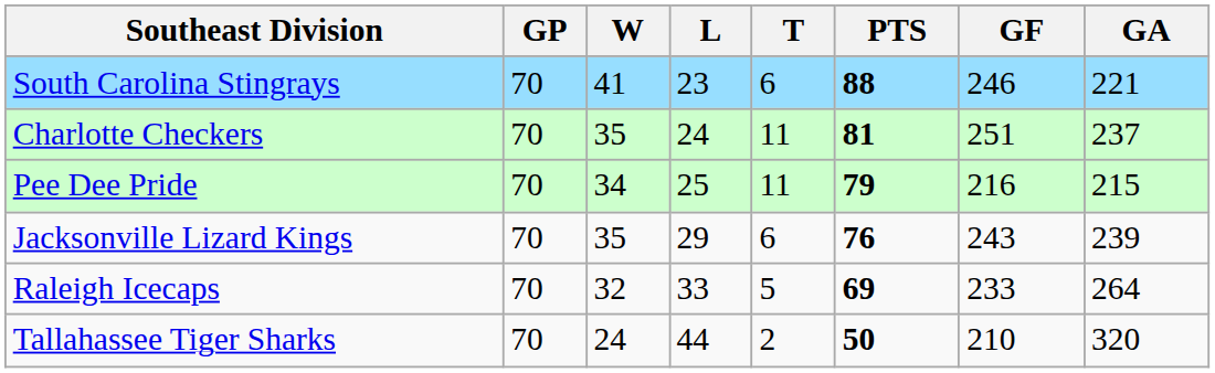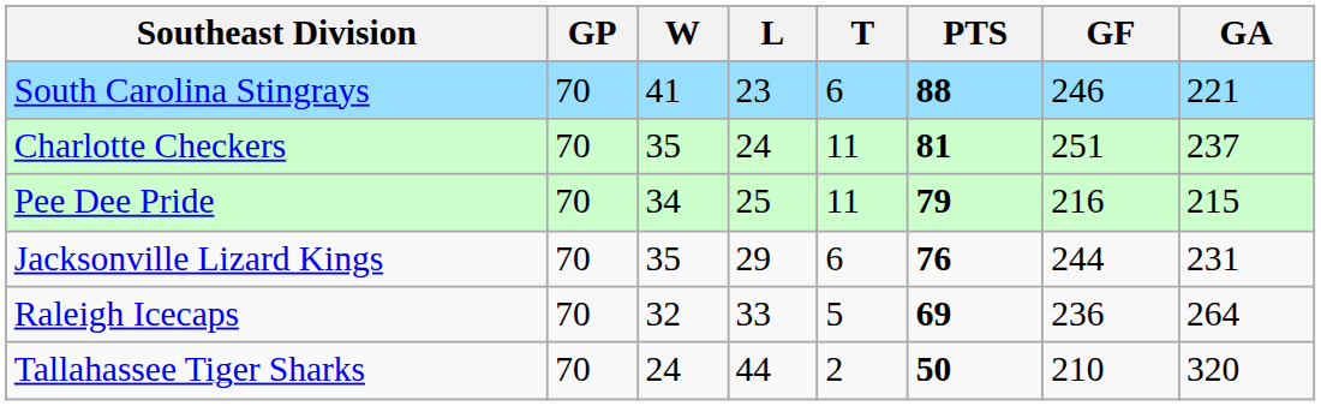Jacksonville Lizard Kings | GF: 243 -> 244
Jacksonville Lizard Kings | GA: 239 -> 231
Raleigh Icecaps | GF: 233 -> 236
